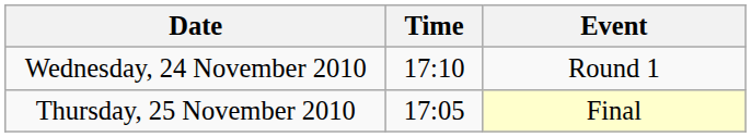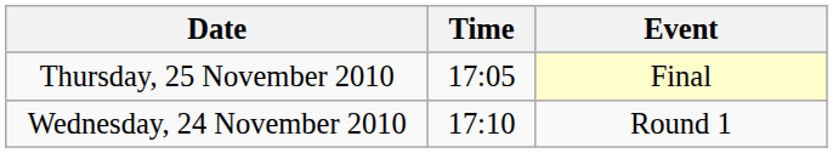rows swapped: Wednesday, 24 November 2010 <-> Thursday, 25 November 2010
